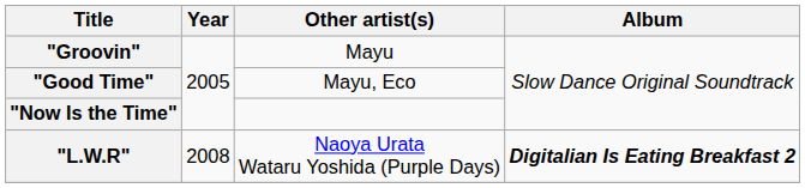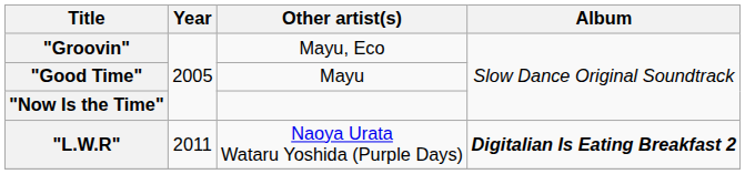"Groovin" | Other artist(s): Mayu -> Mayu, Eco
"Good Time" | Other artist(s): Mayu, Eco -> Mayu
"L.W.R" | Year: 2008 -> 2011
